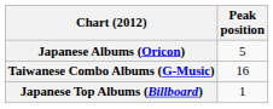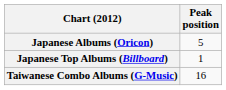rows swapped: Japanese Top Albums (Billboard) <-> Taiwanese Combo Albums (G-Music)
